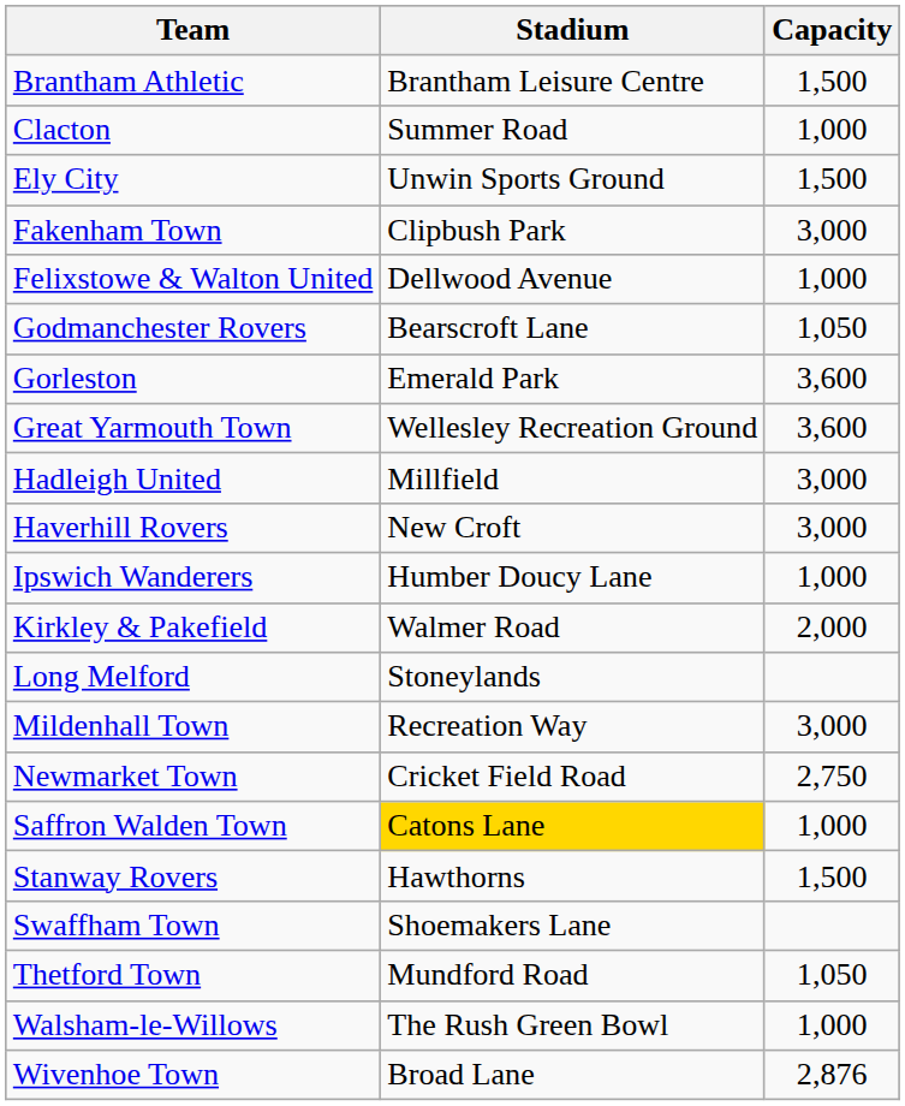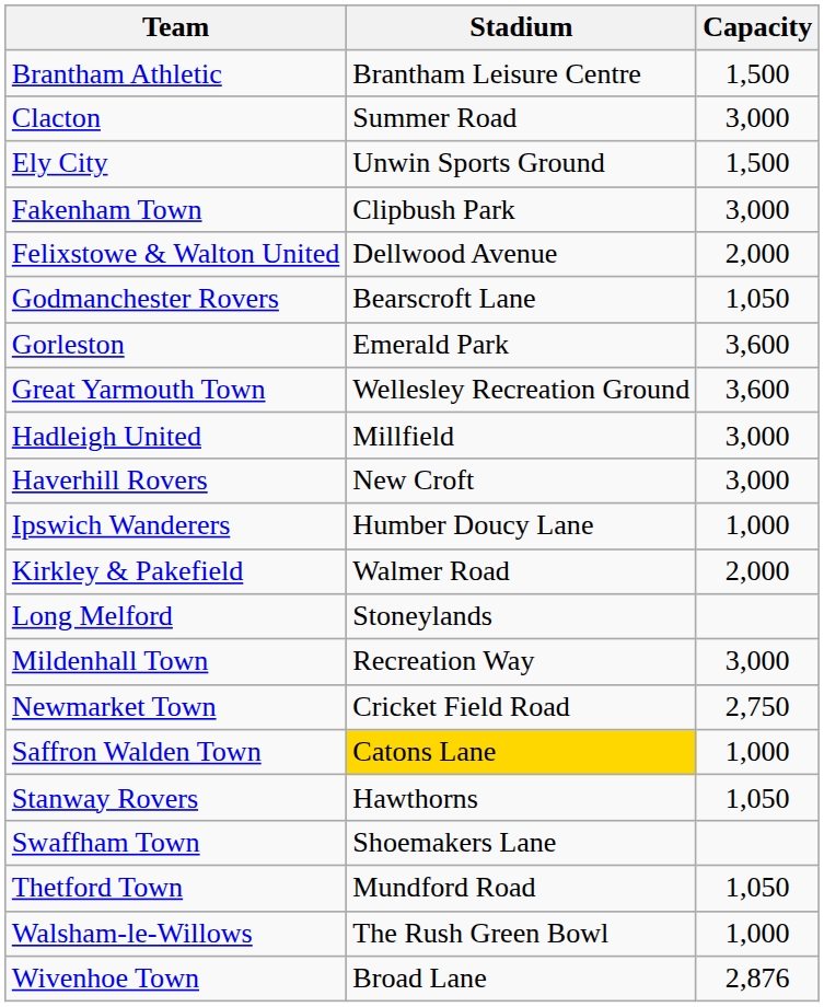Clacton | Capacity: 1,000 -> 3,000
Felixstowe & Walton United | Capacity: 1,000 -> 2,000
Stanway Rovers | Capacity: 1,500 -> 1,050
